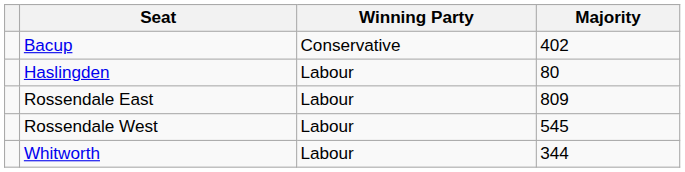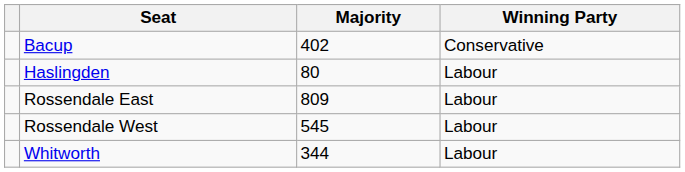columns swapped: Winning Party <-> Majority
